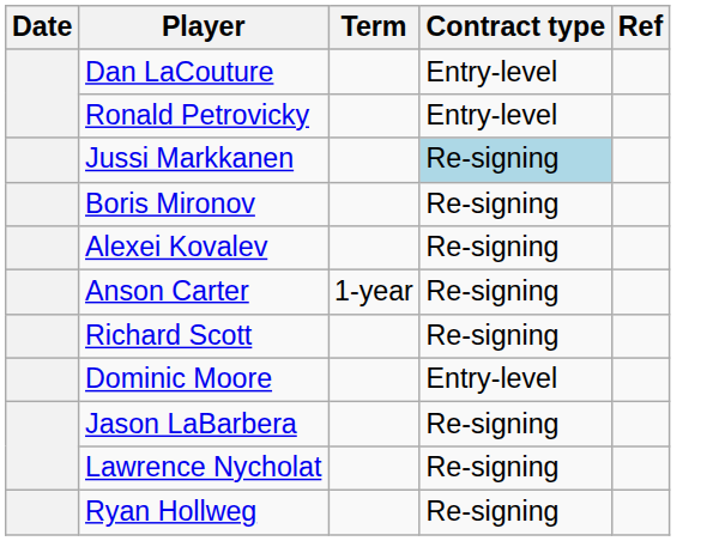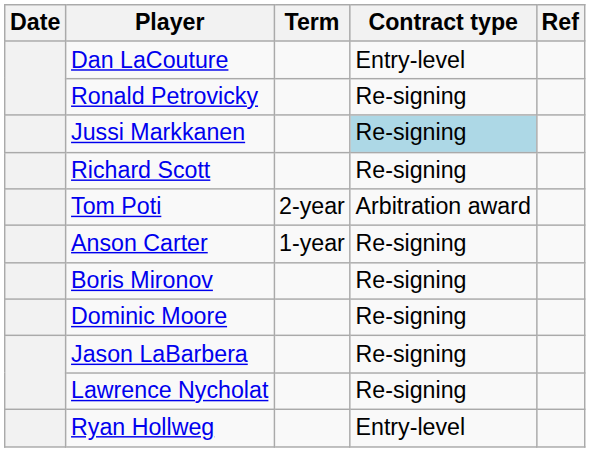Ronald Petrovicky | Contract type: Entry-level -> Re-signing
rows swapped: Richard Scott <-> Boris Mironov
+ row: Tom Poti | 2-year | Arbitration award
- row: Alexei Kovalev | Re-signing
Dominic Moore | Contract type: Entry-level -> Re-signing
Ryan Hollweg | Contract type: Re-signing -> Entry-level
